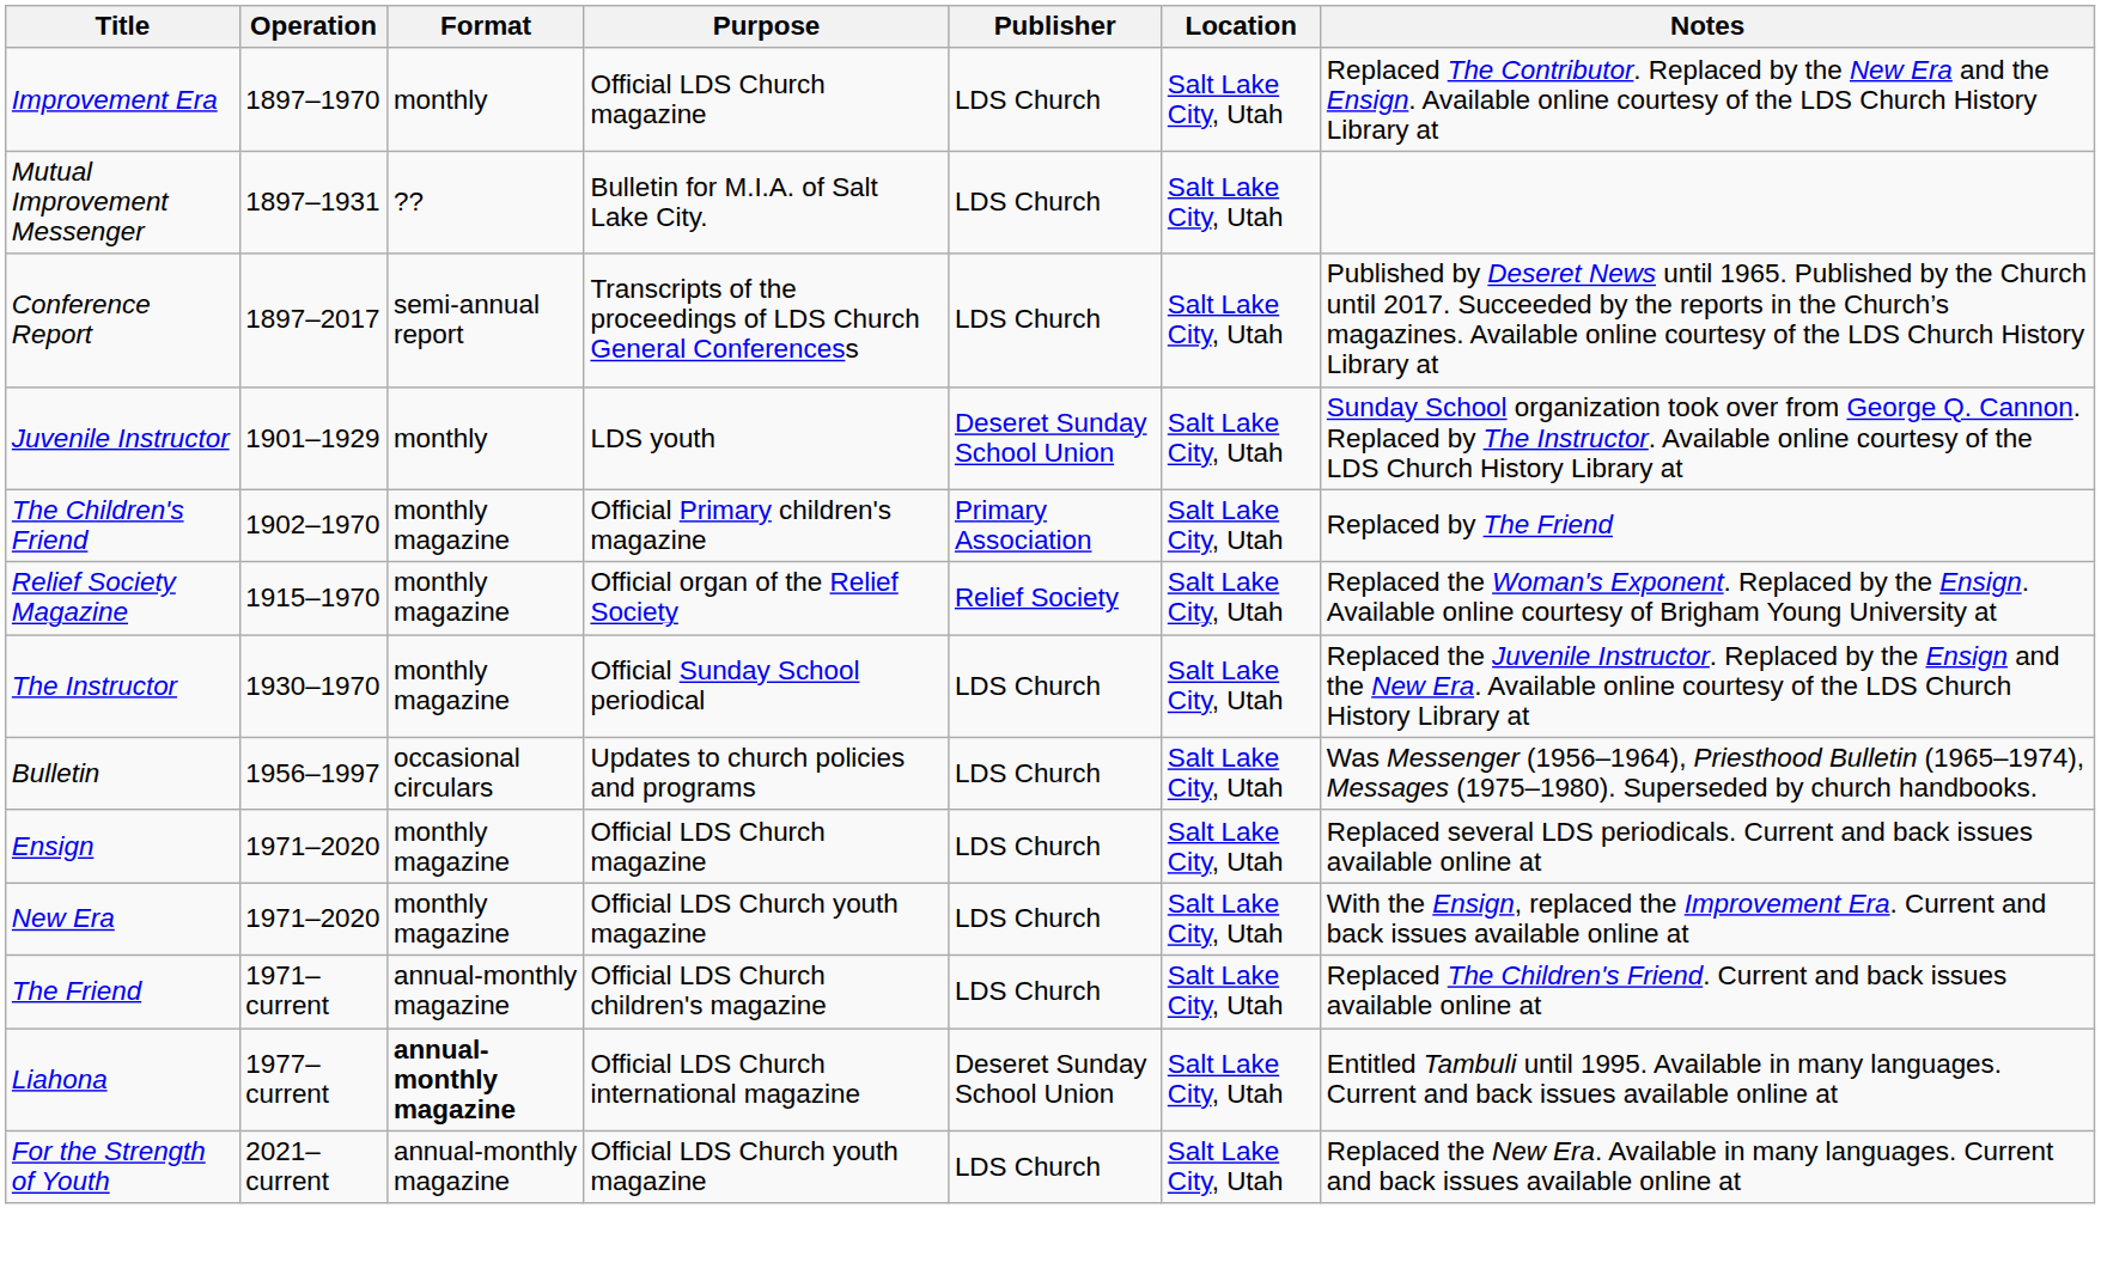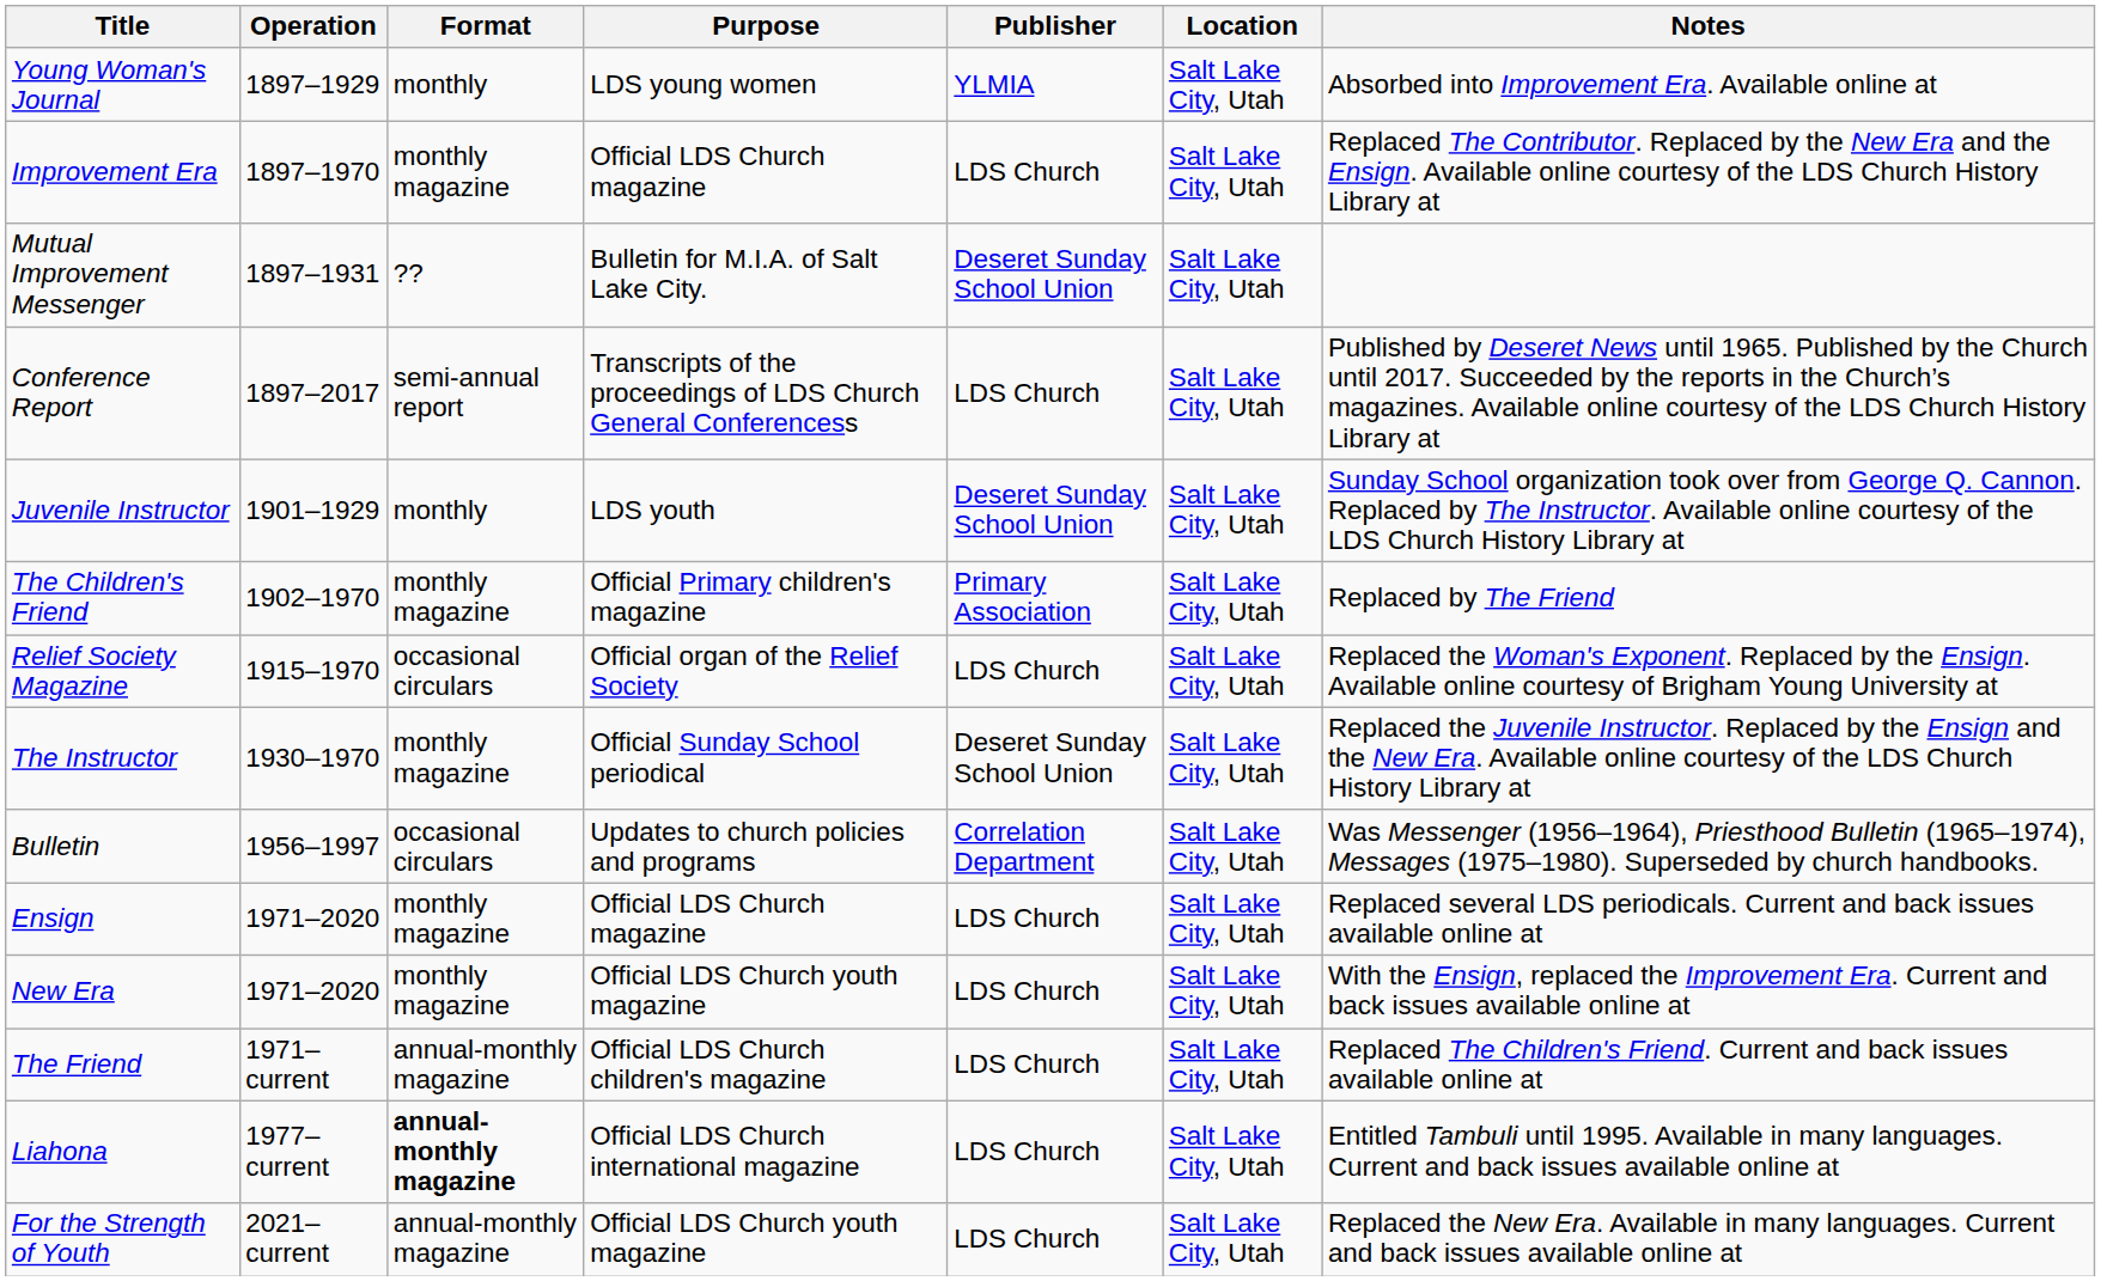+ row: Young Woman's Journal | 1897–1929 | monthly | LDS young women | YLMIA | Salt Lake City, Utah | Absorbed into Improvement Era. Available online at
Improvement Era | Format: monthly -> monthly magazine
Mutual Improvement Messenger | Publisher: LDS Church -> Deseret Sunday School Union
Relief Society Magazine | Format: monthly magazine -> occasional circulars
Relief Society Magazine | Publisher: Relief Society -> LDS Church
The Instructor | Publisher: LDS Church -> Deseret Sunday School Union
Bulletin | Publisher: LDS Church -> Correlation Department
Liahona | Publisher: Deseret Sunday School Union -> LDS Church
